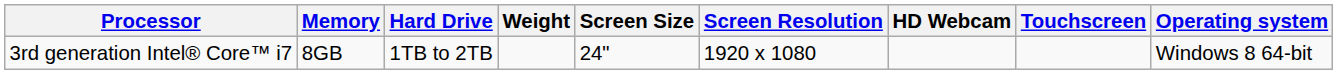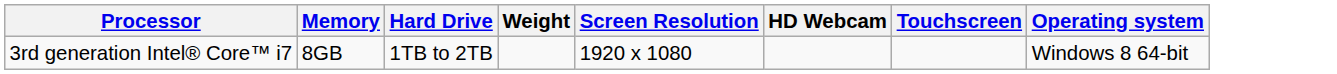- column: Screen Size | 24"
